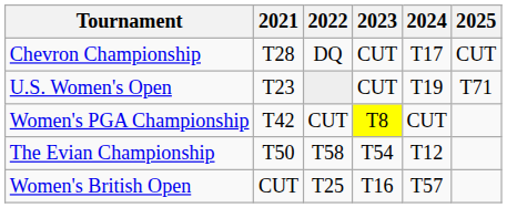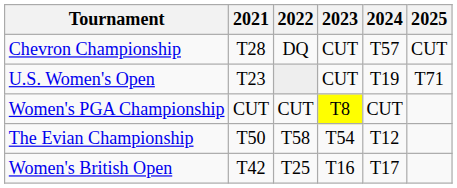Chevron Championship | 2024: T17 -> T57
Women's PGA Championship | 2021: T42 -> CUT
Women's British Open | 2021: CUT -> T42
Women's British Open | 2024: T57 -> T17
